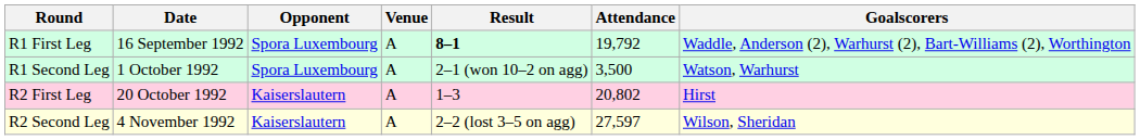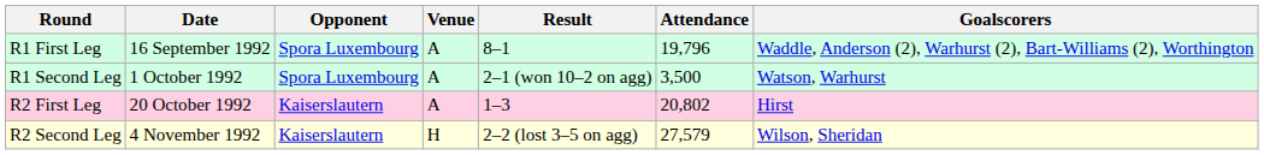R1 First Leg | Result: bold -> normal
R1 First Leg | Attendance: 19,792 -> 19,796
R2 Second Leg | Venue: A -> H
R2 Second Leg | Attendance: 27,597 -> 27,579
